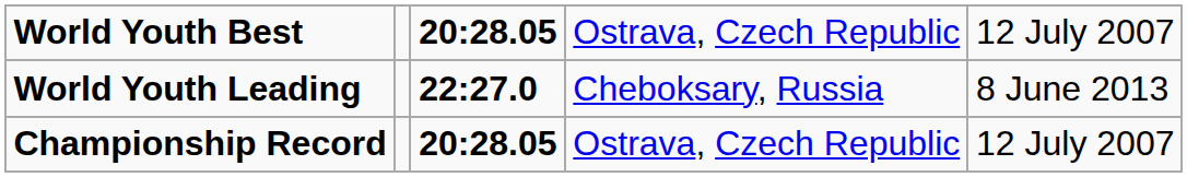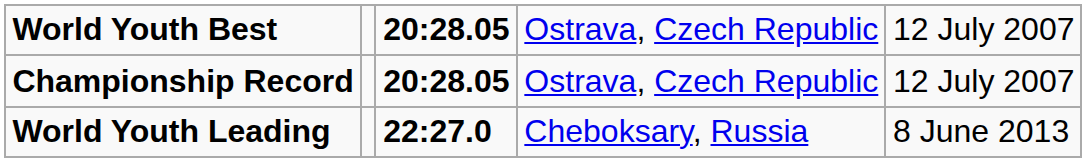rows swapped: Championship Record <-> World Youth Leading
